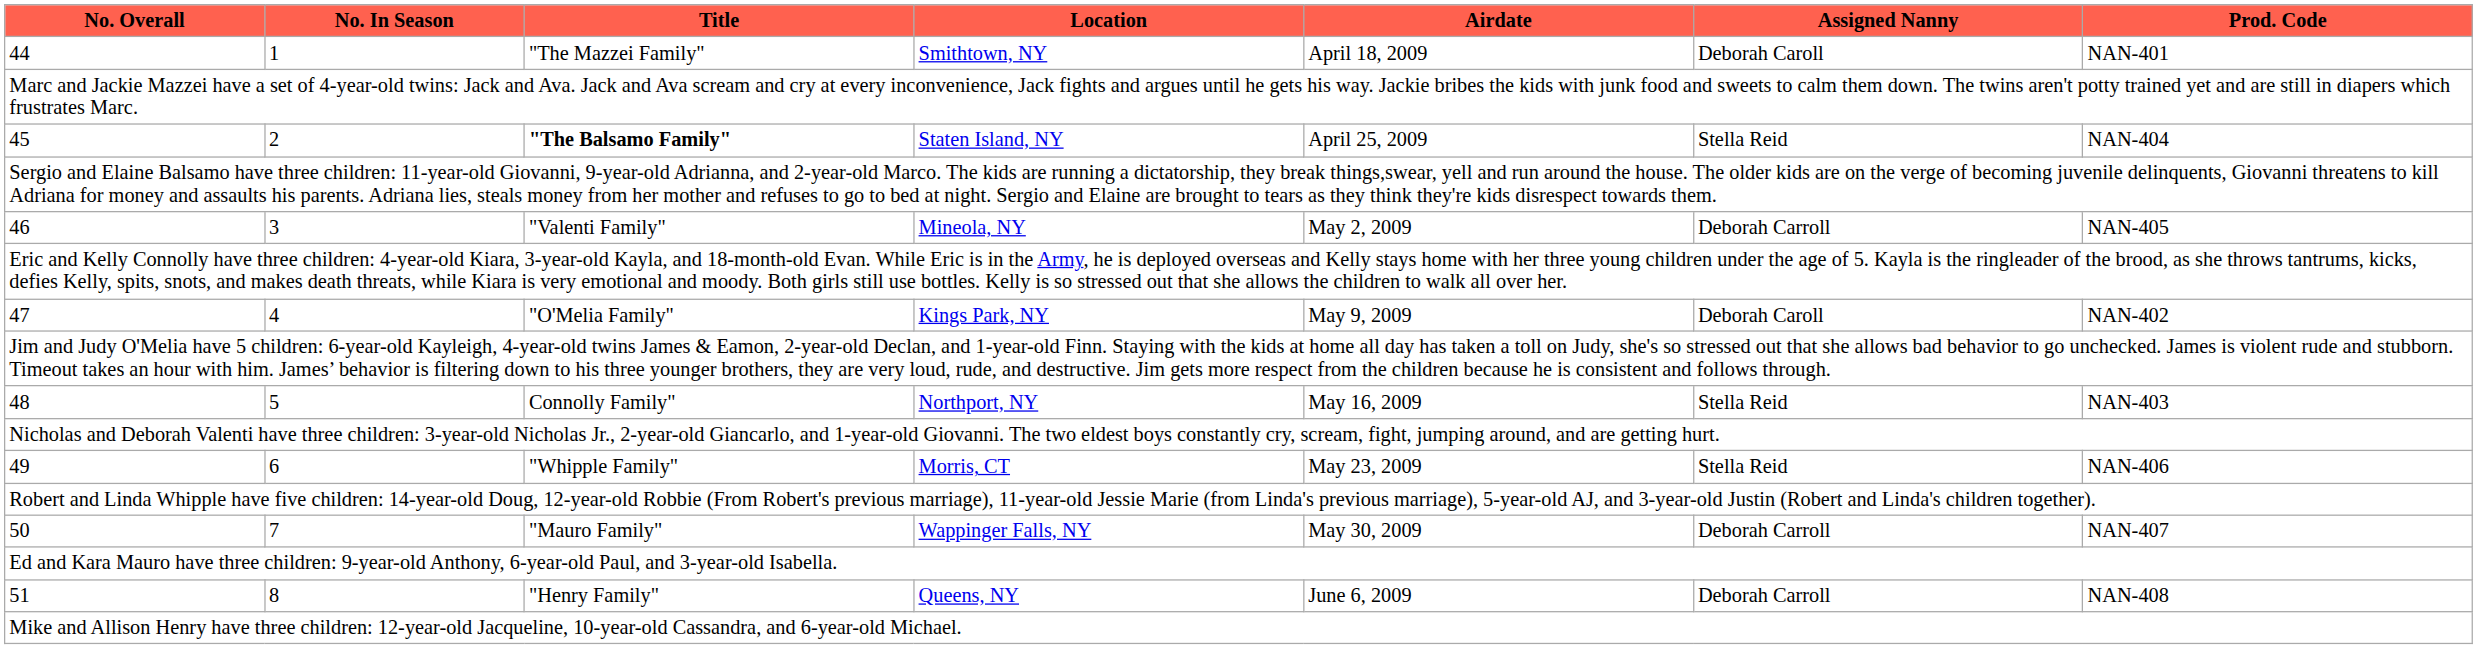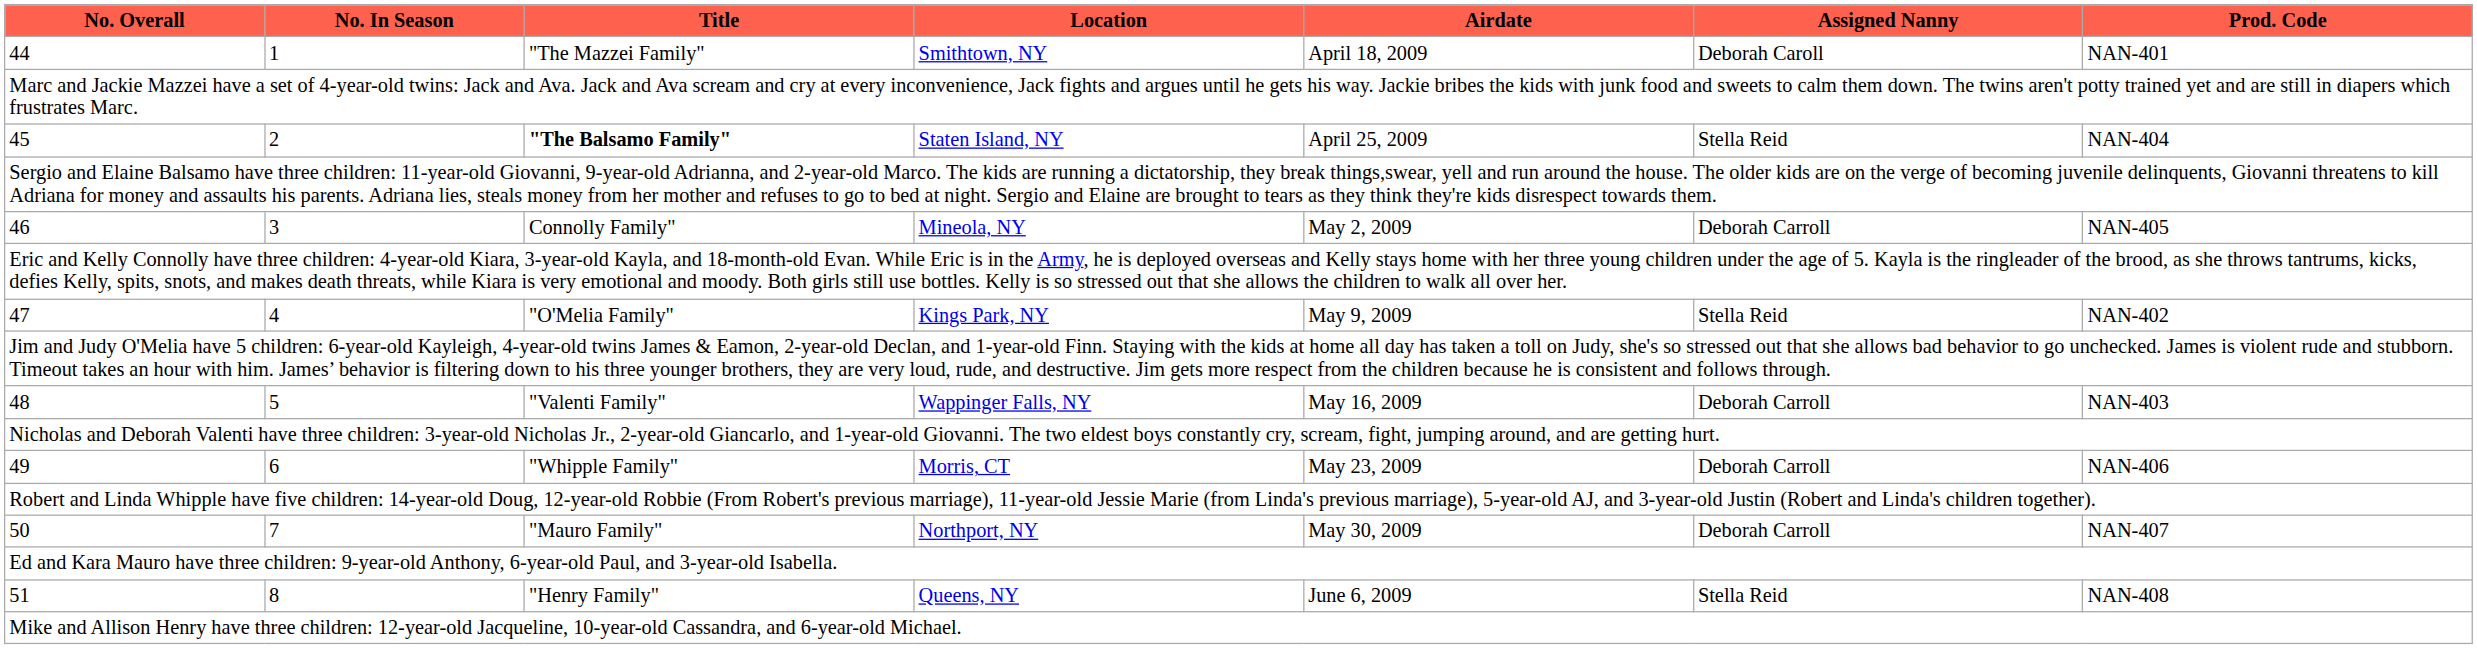46 | Title: "Valenti Family" -> Connolly Family"
47 | Assigned Nanny: Deborah Caroll -> Stella Reid
48 | Title: Connolly Family" -> "Valenti Family"
48 | Location: Northport, NY -> Wappinger Falls, NY
48 | Assigned Nanny: Stella Reid -> Deborah Carroll
49 | Assigned Nanny: Stella Reid -> Deborah Carroll
50 | Location: Wappinger Falls, NY -> Northport, NY
51 | Assigned Nanny: Deborah Carroll -> Stella Reid
